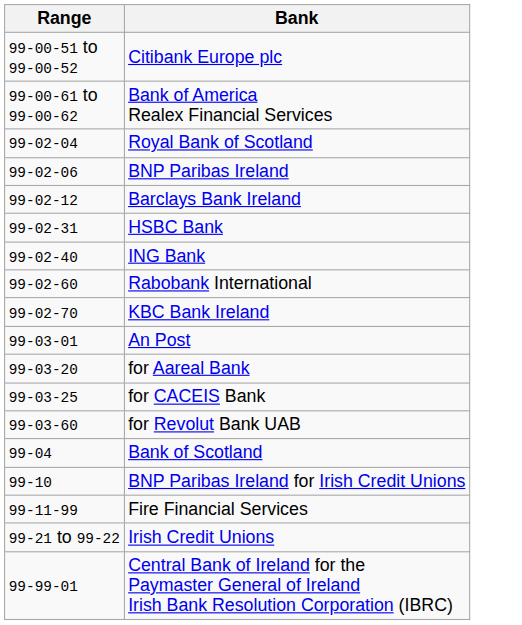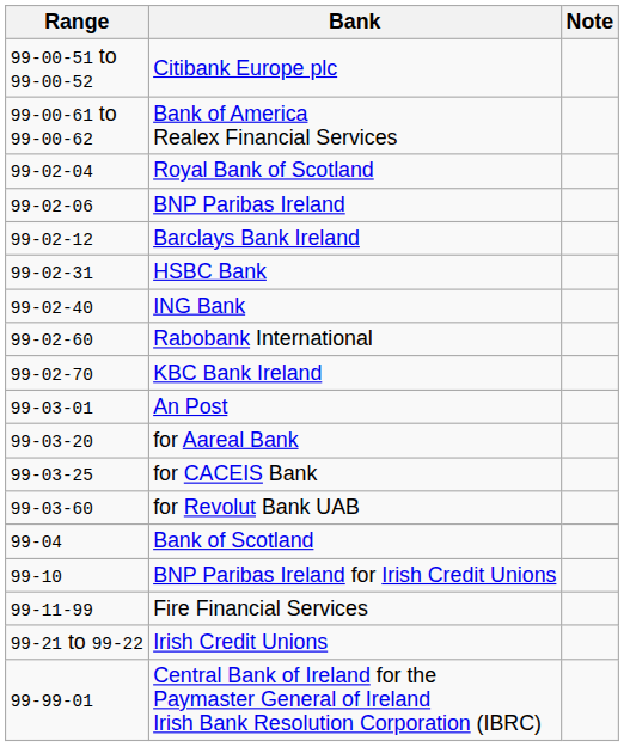+ column: Note
